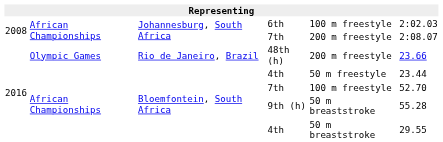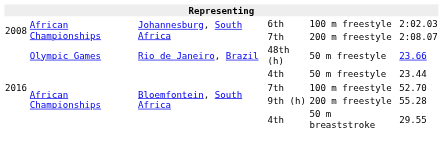48th (h) | column 5: 200 m freestyle -> 50 m freestyle
9th (h) | column 5: 50 m breaststroke -> 200 m freestyle
